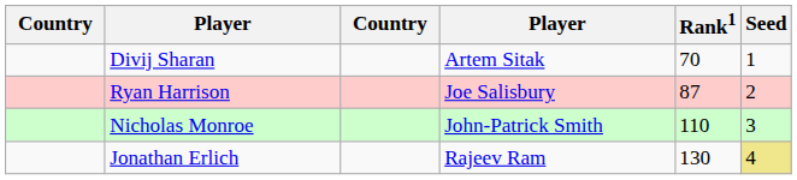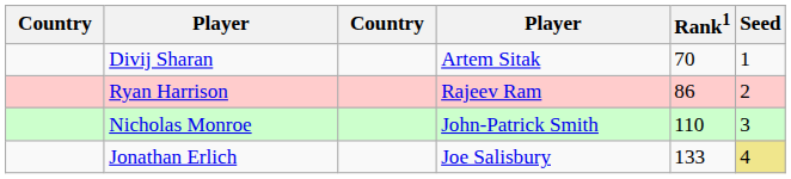Ryan Harrison | column 4: Joe Salisbury -> Rajeev Ram
Ryan Harrison | Rank1: 87 -> 86
Jonathan Erlich | column 4: Rajeev Ram -> Joe Salisbury
Jonathan Erlich | Rank1: 130 -> 133
